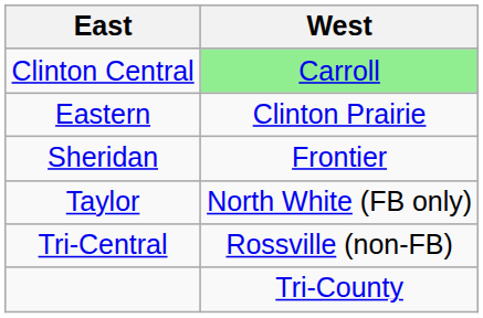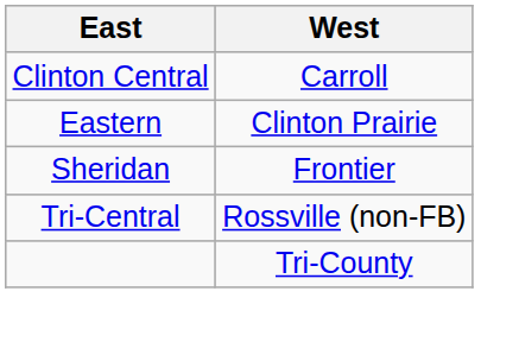Clinton Central | West: lightgreen background -> no background
- row: Taylor | North White (FB only)
